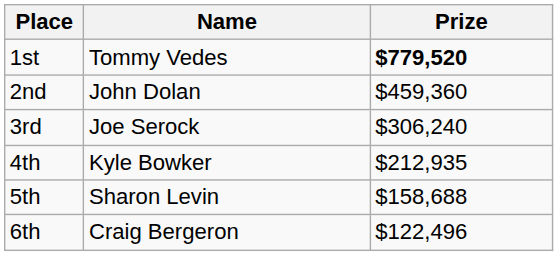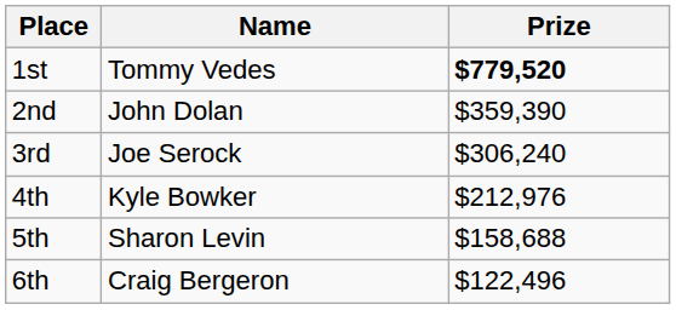2nd | Prize: $459,360 -> $359,390
4th | Prize: $212,935 -> $212,976
